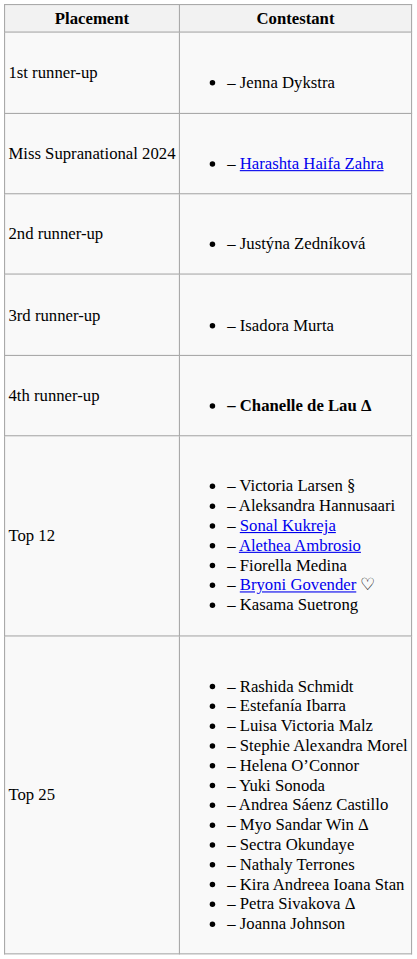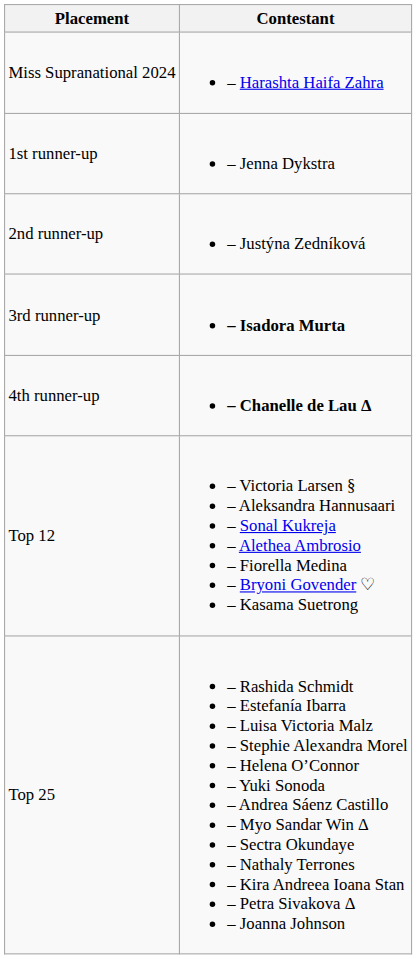rows swapped: Miss Supranational 2024 <-> 1st runner-up
3rd runner-up | Contestant: normal -> bold
